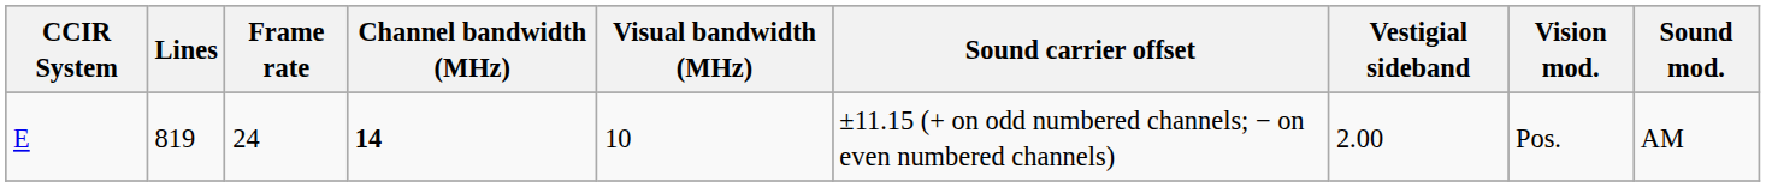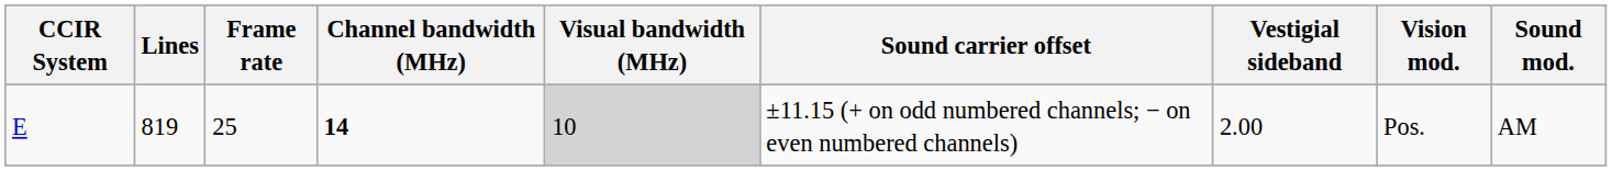E | Frame rate: 24 -> 25
E | Visual bandwidth (MHz): no background -> lightgrey background
